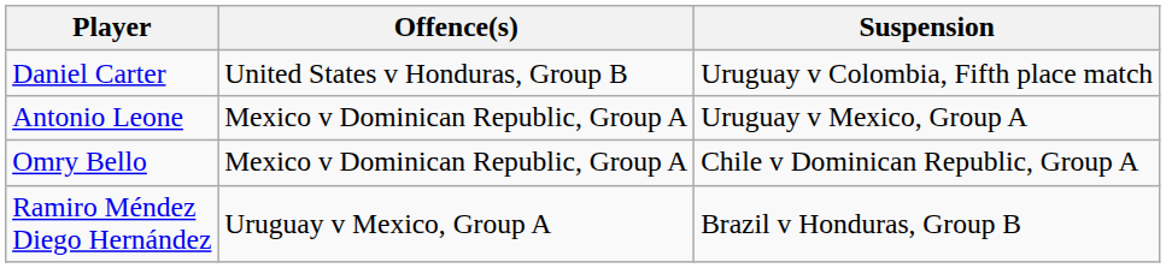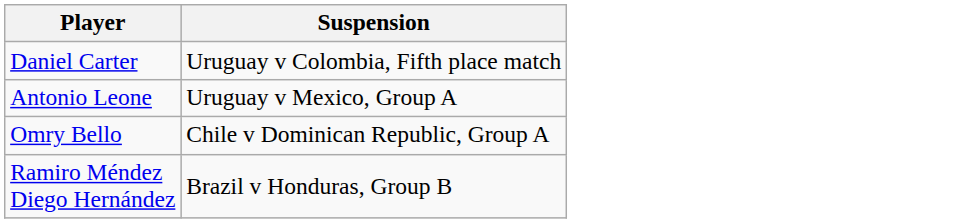- column: Offence(s) | United States v Honduras, Group B | Mexico v Dominican Republic, Group A | Mexico v Dominican Republic, Group A | Uruguay v Mexico, Group A
